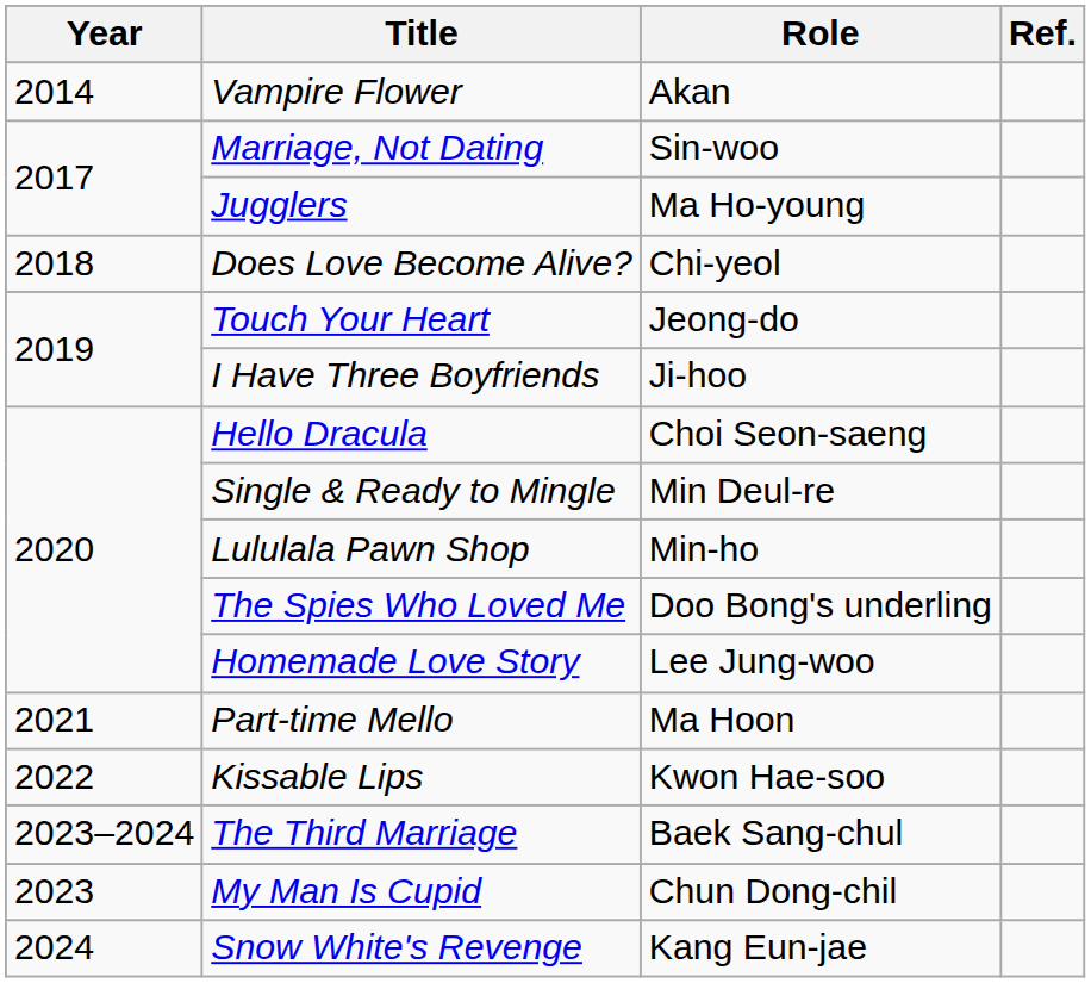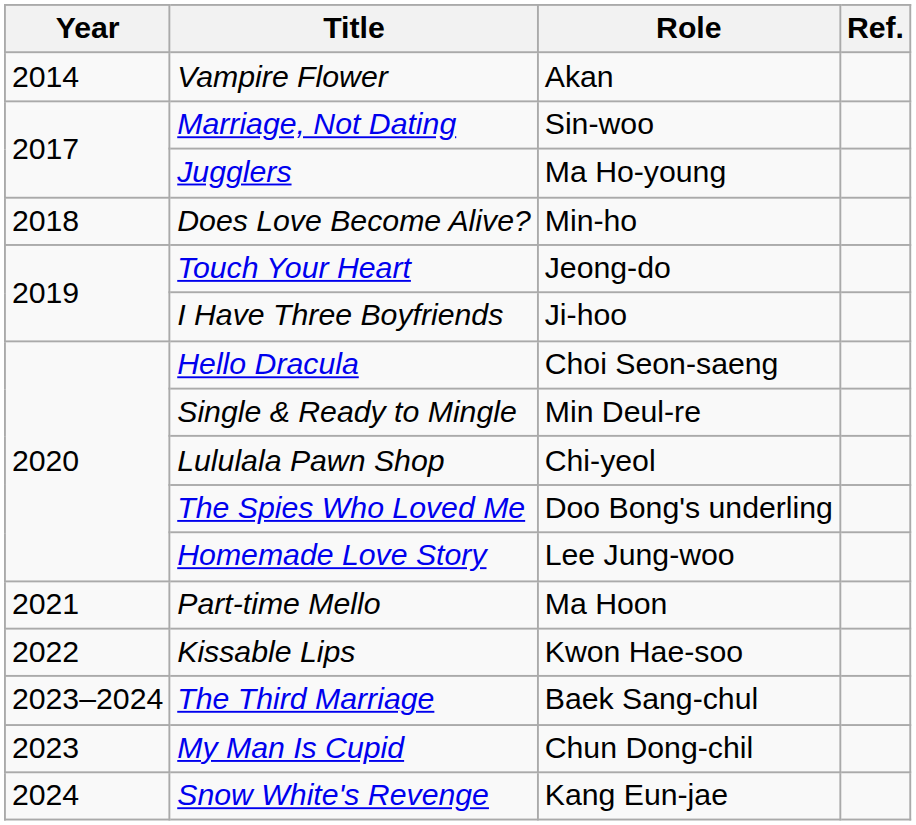Does Love Become Alive? | Role: Chi-yeol -> Min-ho
Lululala Pawn Shop | Role: Min-ho -> Chi-yeol
